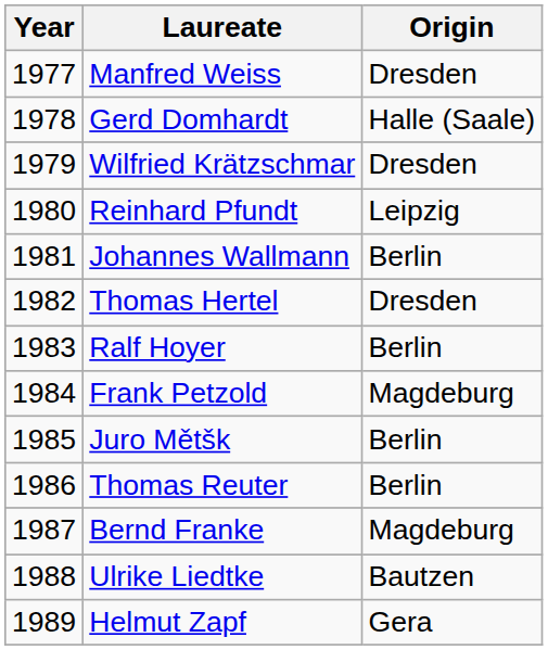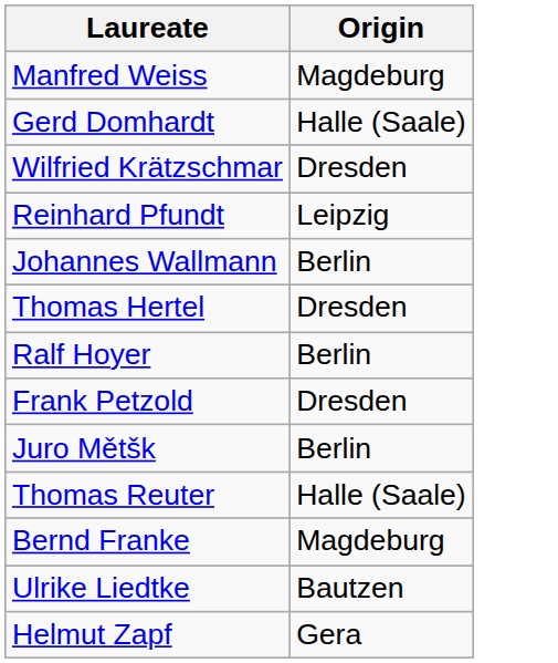- column: Year | 1977 | 1978 | 1979 | 1980 | 1981 | 1982 | 1983 | 1984 | 1985 | 1986 | 1987 | 1988 | 1989
Manfred Weiss | Origin: Dresden -> Magdeburg
Frank Petzold | Origin: Magdeburg -> Dresden
Thomas Reuter | Origin: Berlin -> Halle (Saale)
